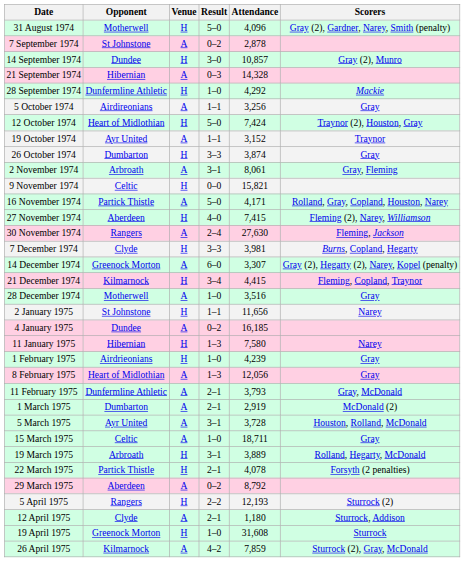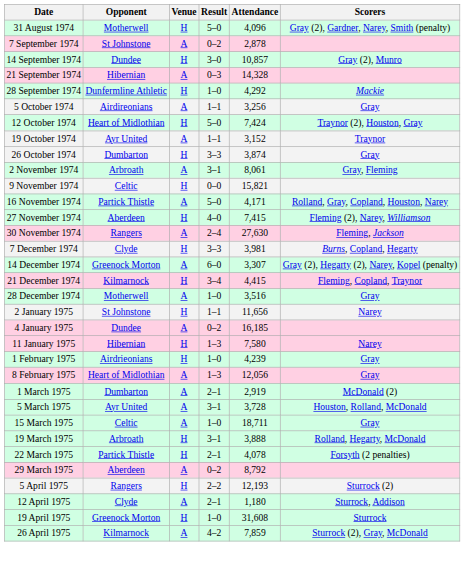- row: 11 February 1975 | Dunfermline Athletic | A | 2–1 | 3,793 | Gray, McDonald
19 March 1975 | Attendance: 3,889 -> 3,888
